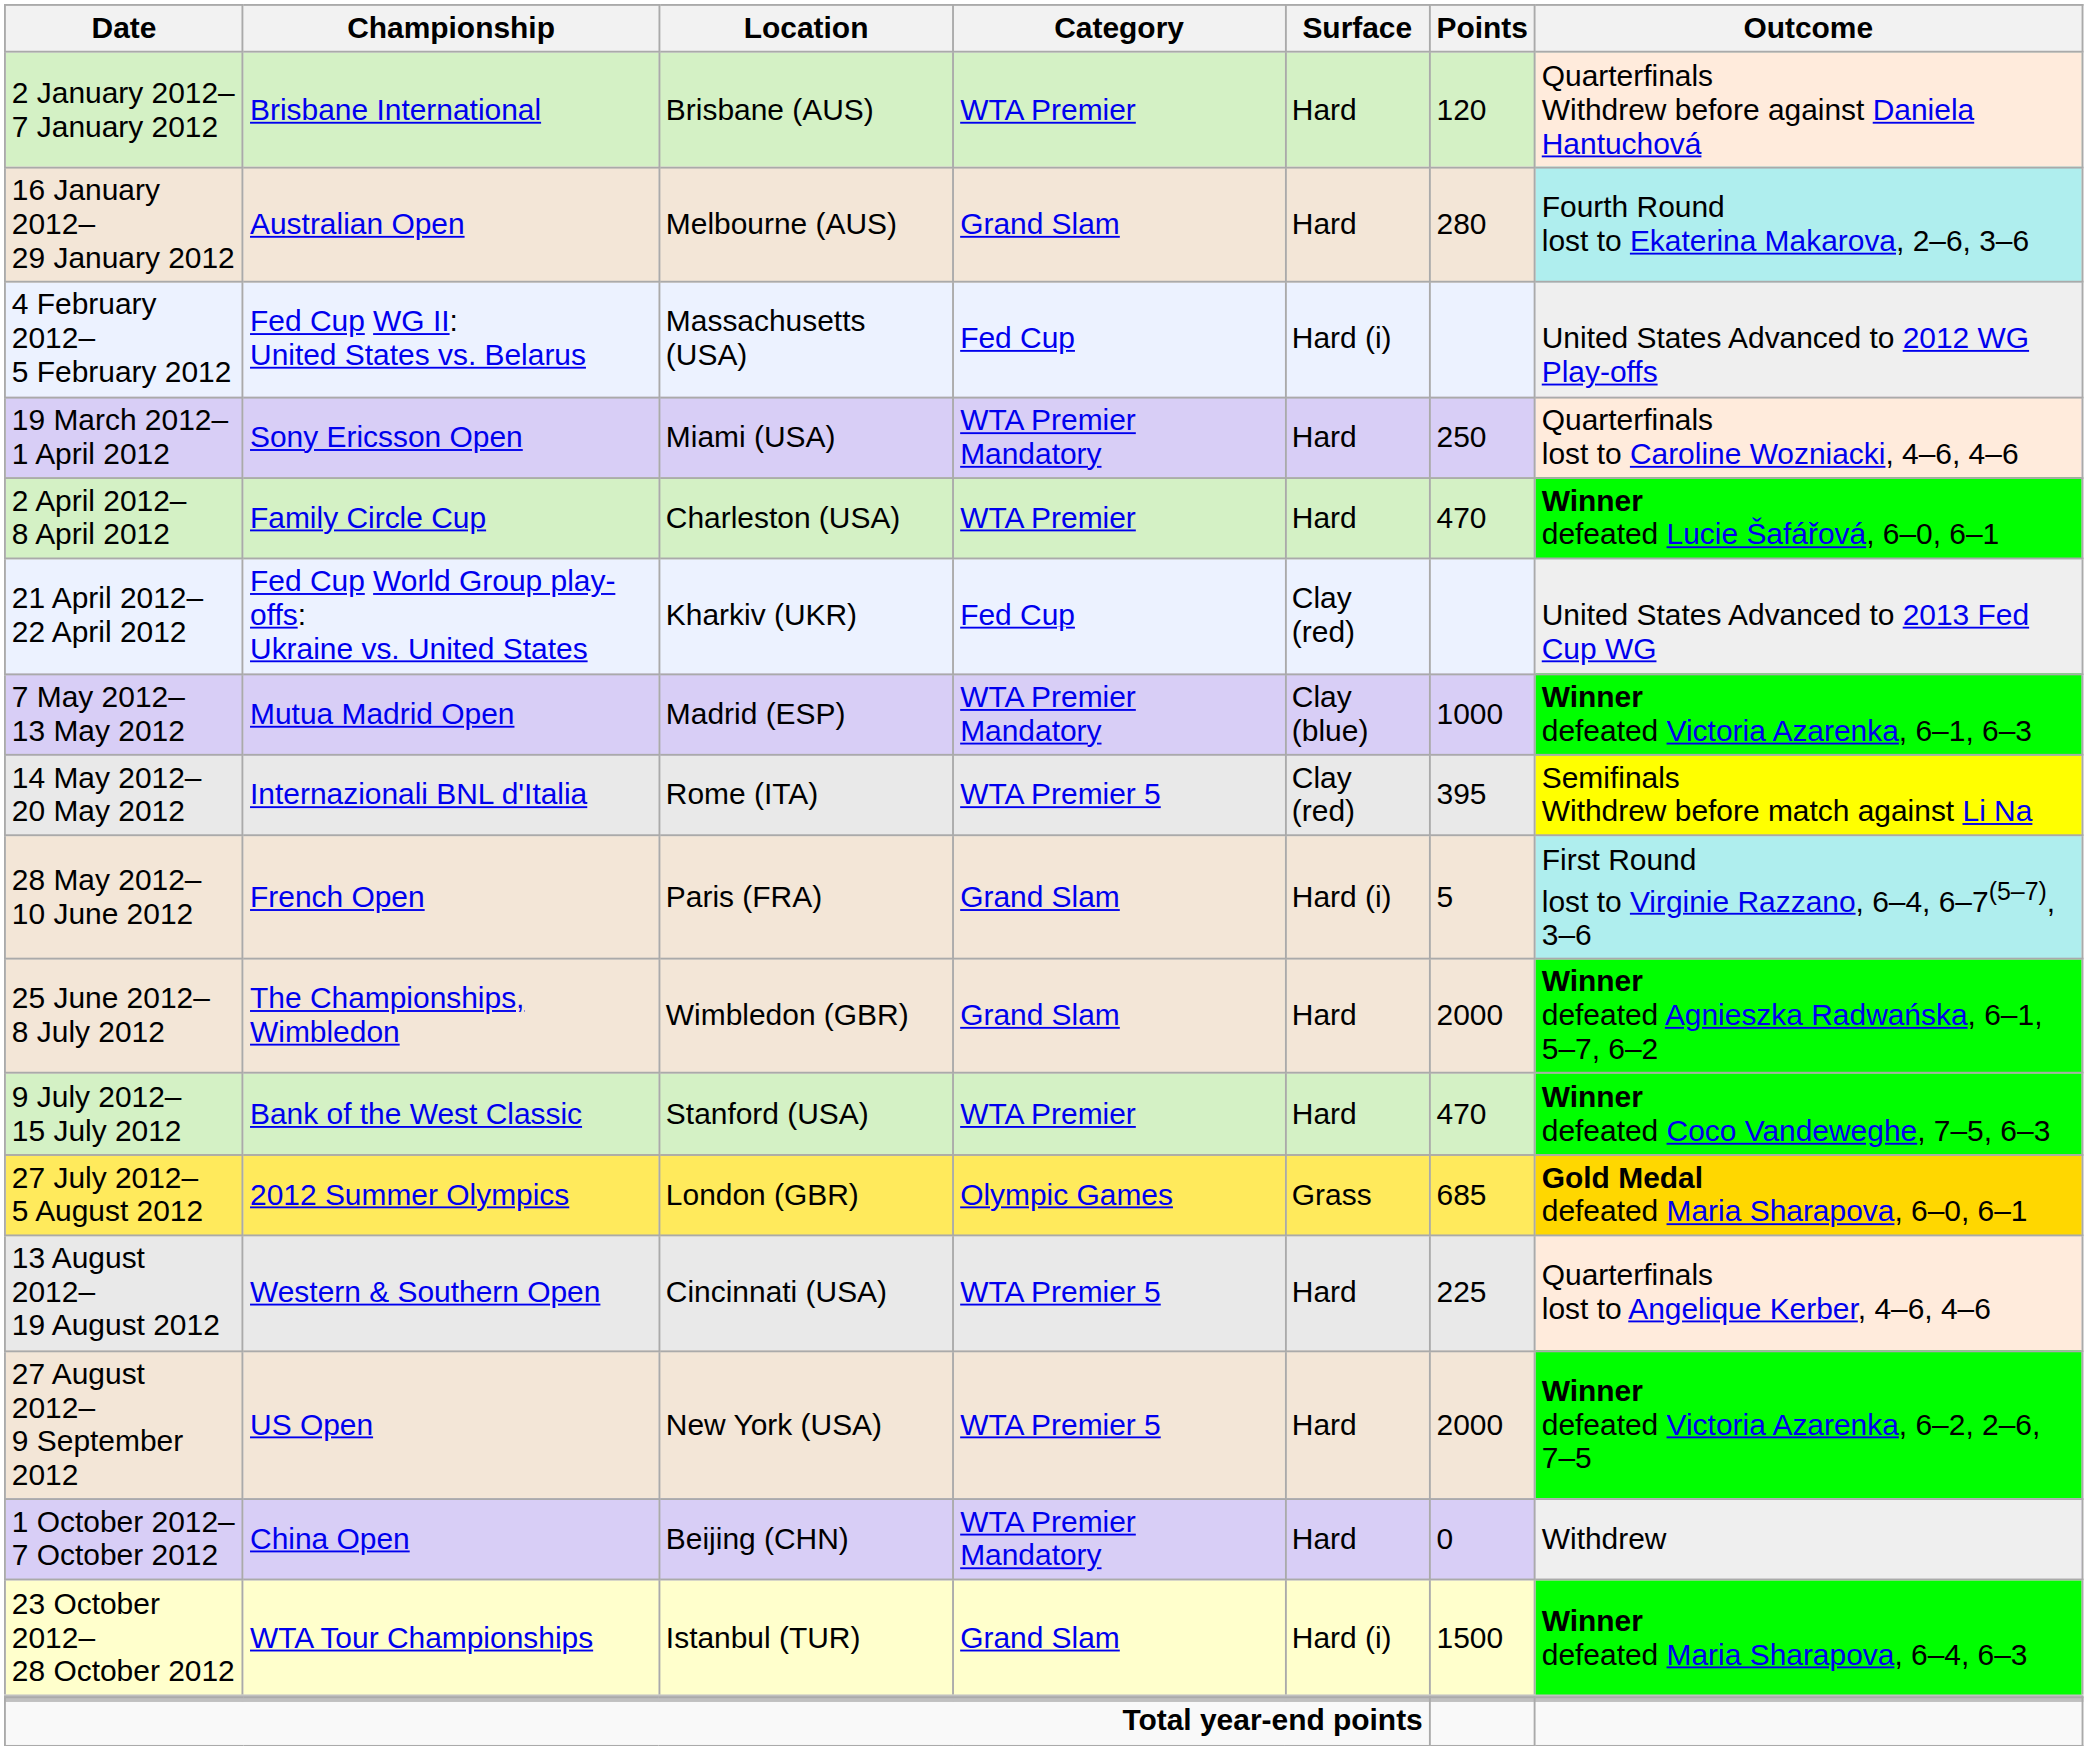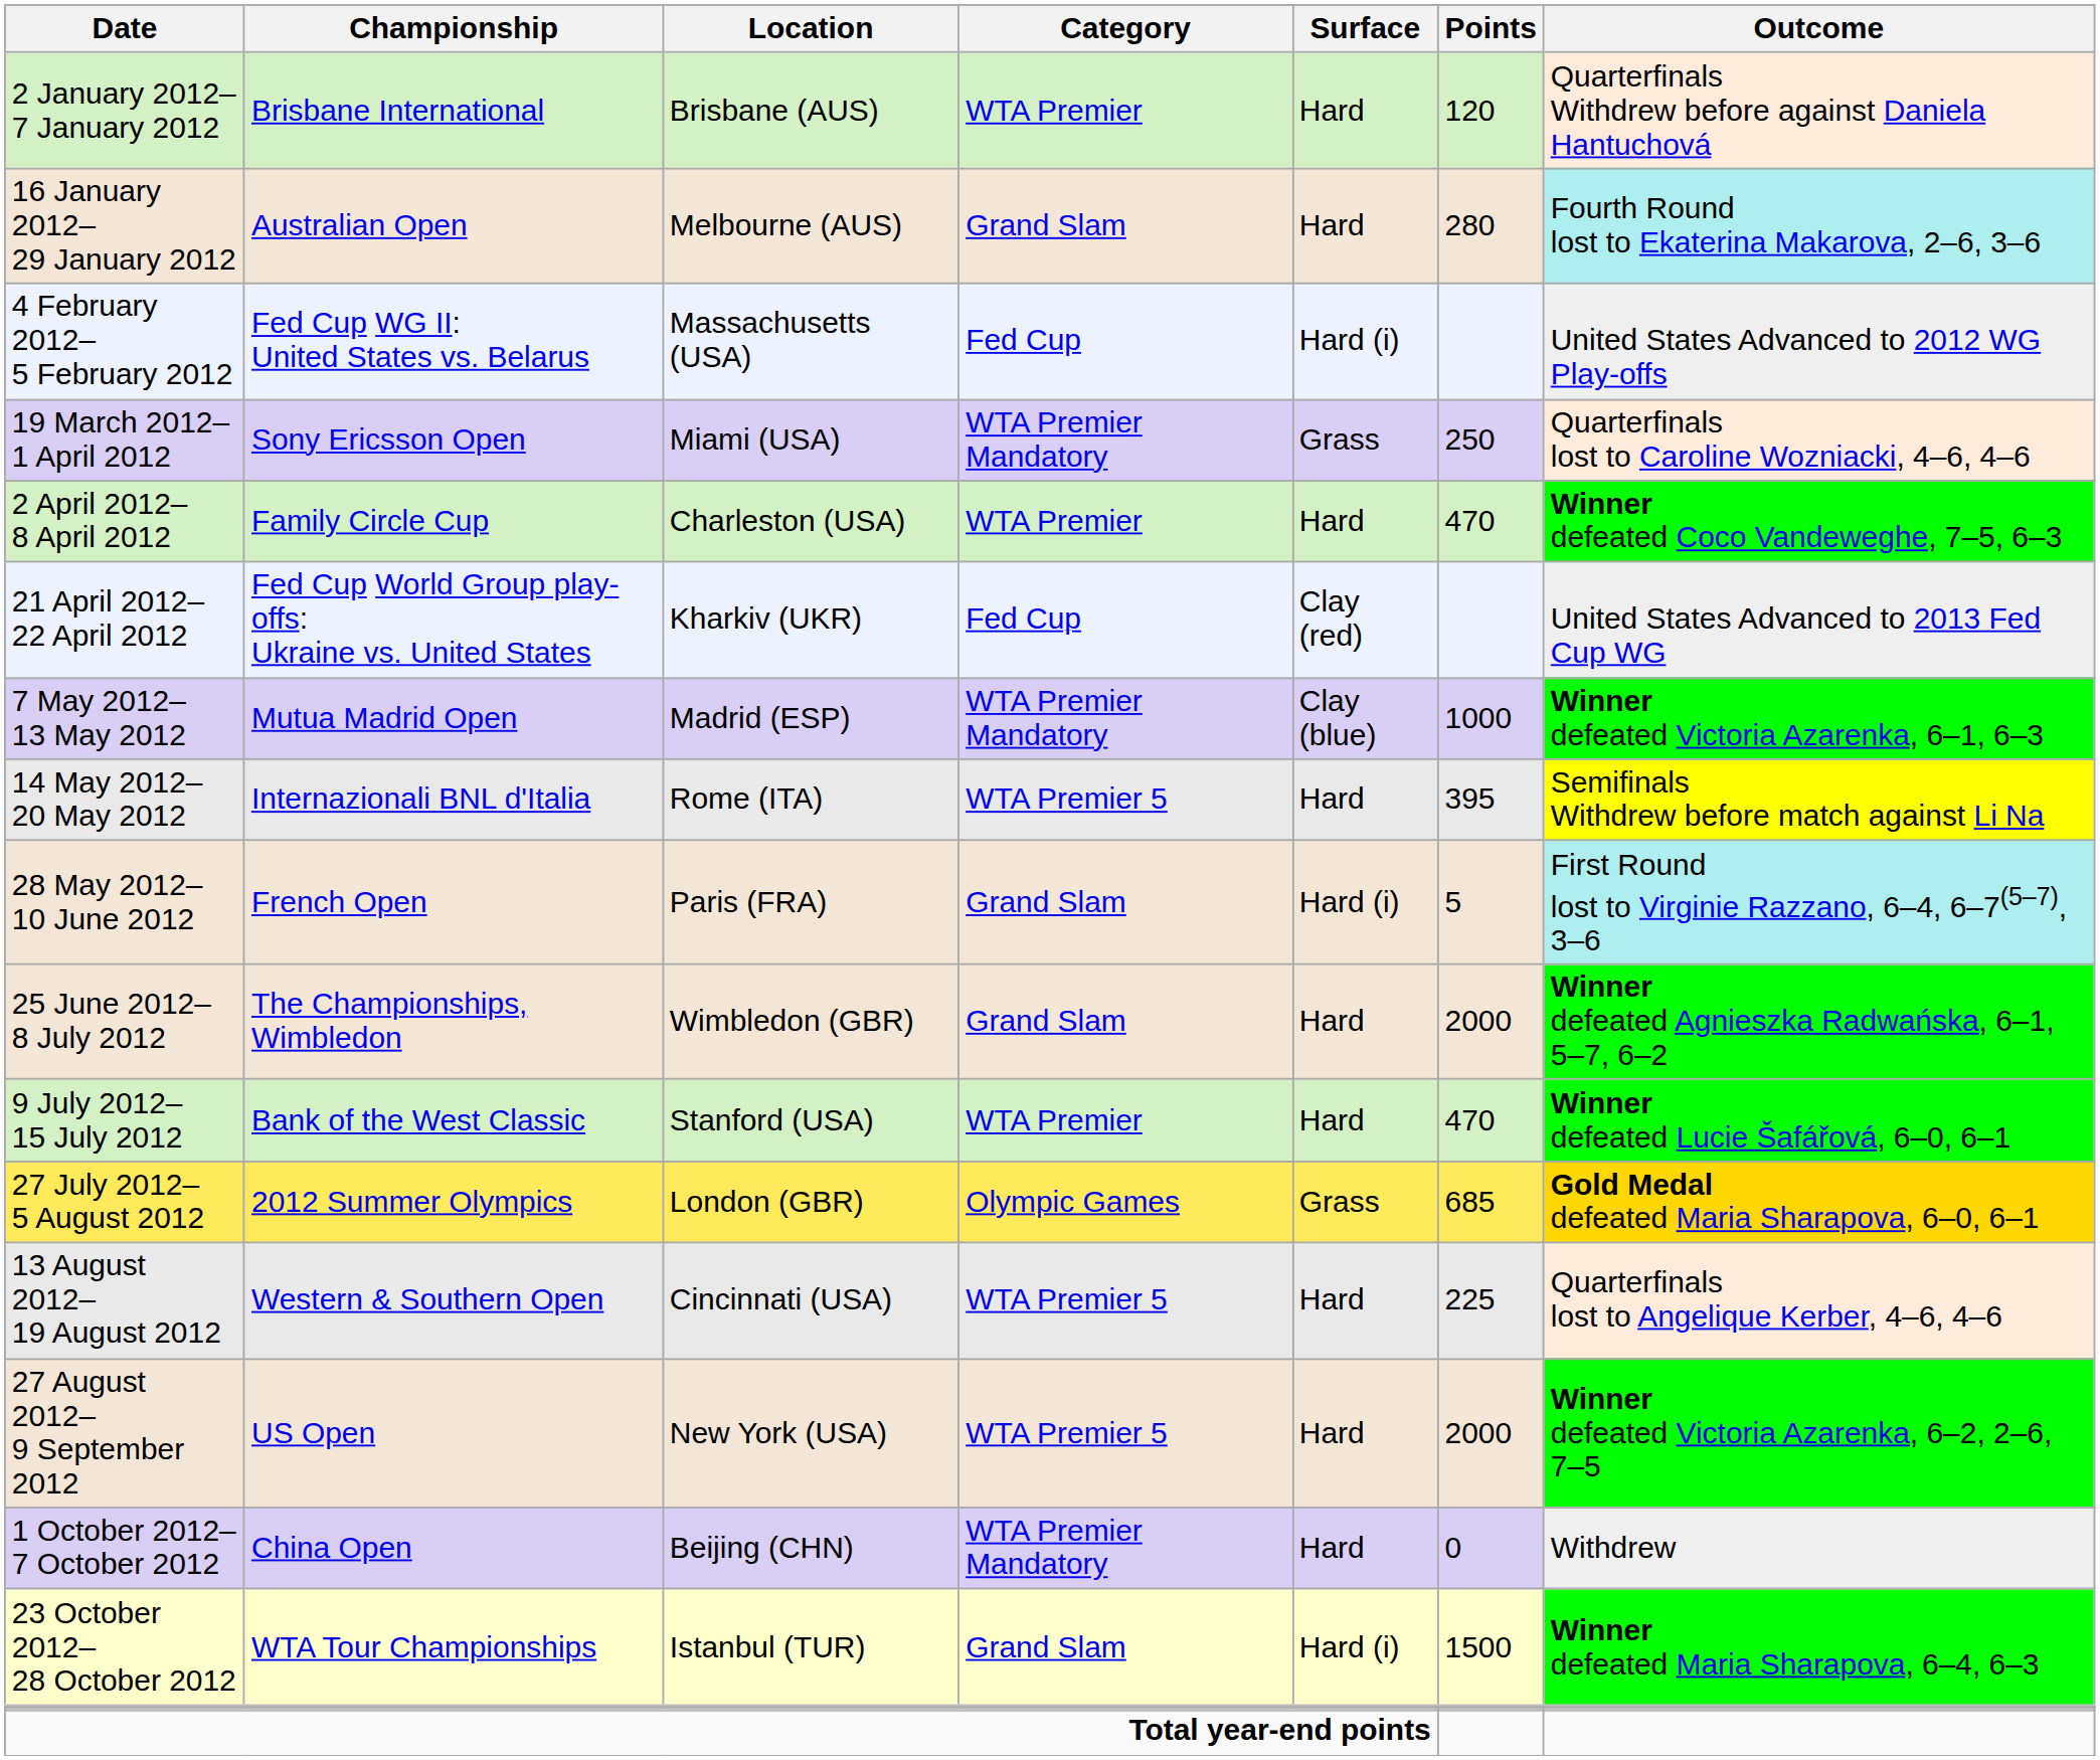19 March 2012– 1 April 2012 | Surface: Hard -> Grass
2 April 2012– 8 April 2012 | Outcome: Winner defeated Lucie Šafářová, 6–0, 6–1 -> Winner defeated Coco Vandeweghe, 7–5, 6–3
14 May 2012– 20 May 2012 | Surface: Clay (red) -> Hard
9 July 2012– 15 July 2012 | Outcome: Winner defeated Coco Vandeweghe, 7–5, 6–3 -> Winner defeated Lucie Šafářová, 6–0, 6–1
